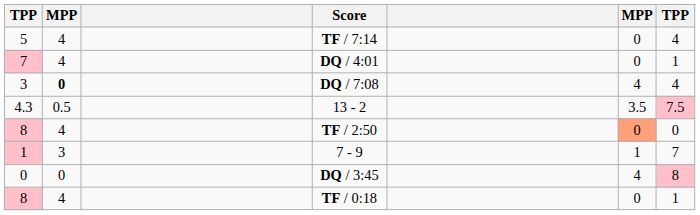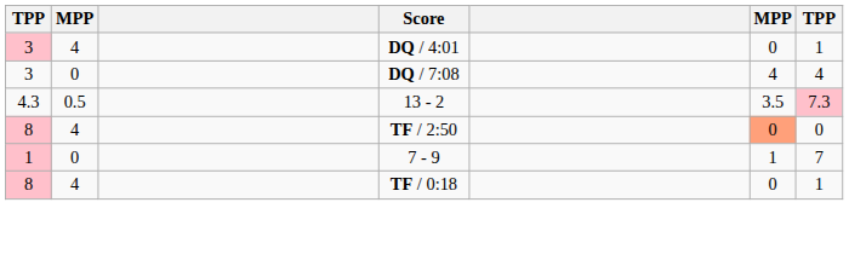- row: 5 | 4 | TF / 7:14 | 0 | 4
DQ / 4:01 | column 1: 7 -> 3
DQ / 7:08 | column 2: bold -> normal
13 - 2 | column 7: 7.5 -> 7.3
7 - 9 | column 2: 3 -> 0
- row: 0 | 0 | DQ / 3:45 | 4 | 8
